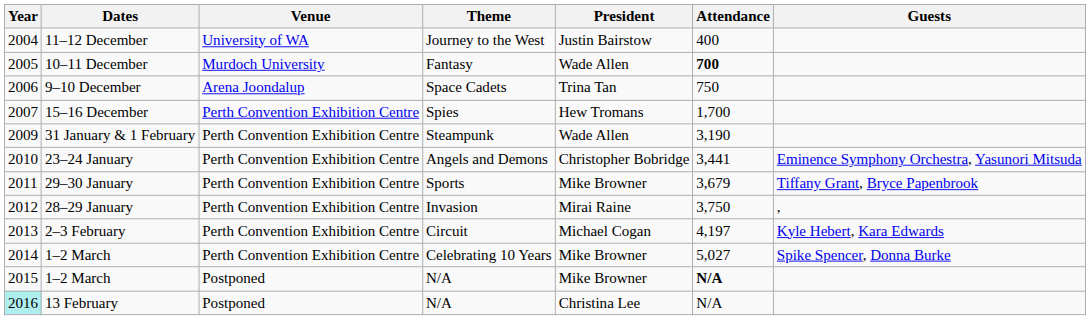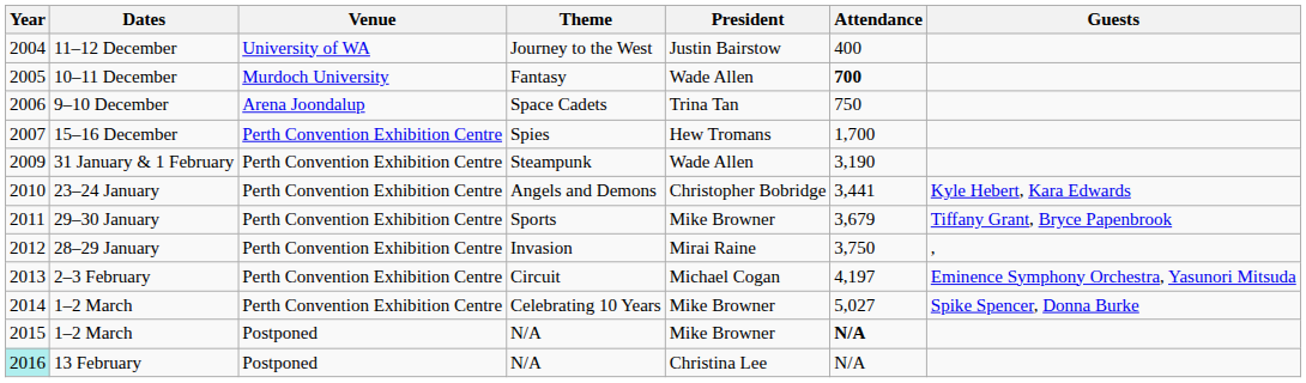23–24 January | Guests: Eminence Symphony Orchestra, Yasunori Mitsuda -> Kyle Hebert, Kara Edwards
2–3 February | Guests: Kyle Hebert, Kara Edwards -> Eminence Symphony Orchestra, Yasunori Mitsuda
